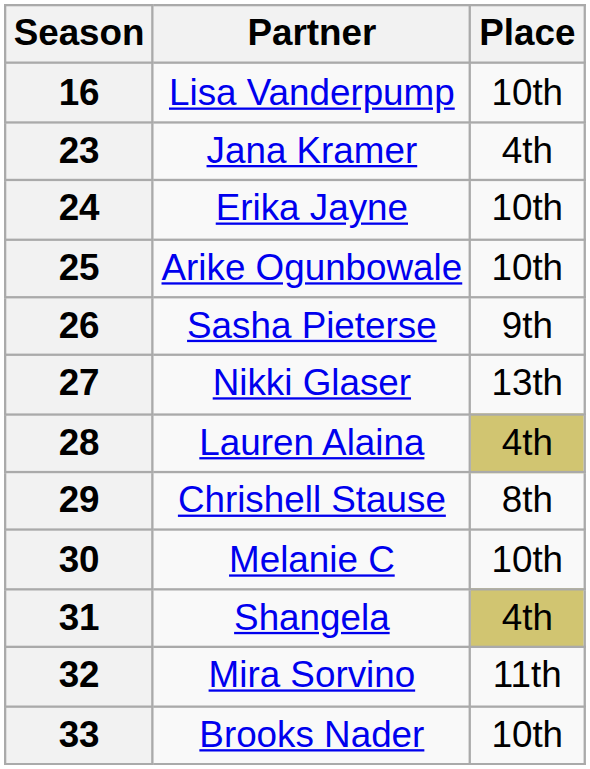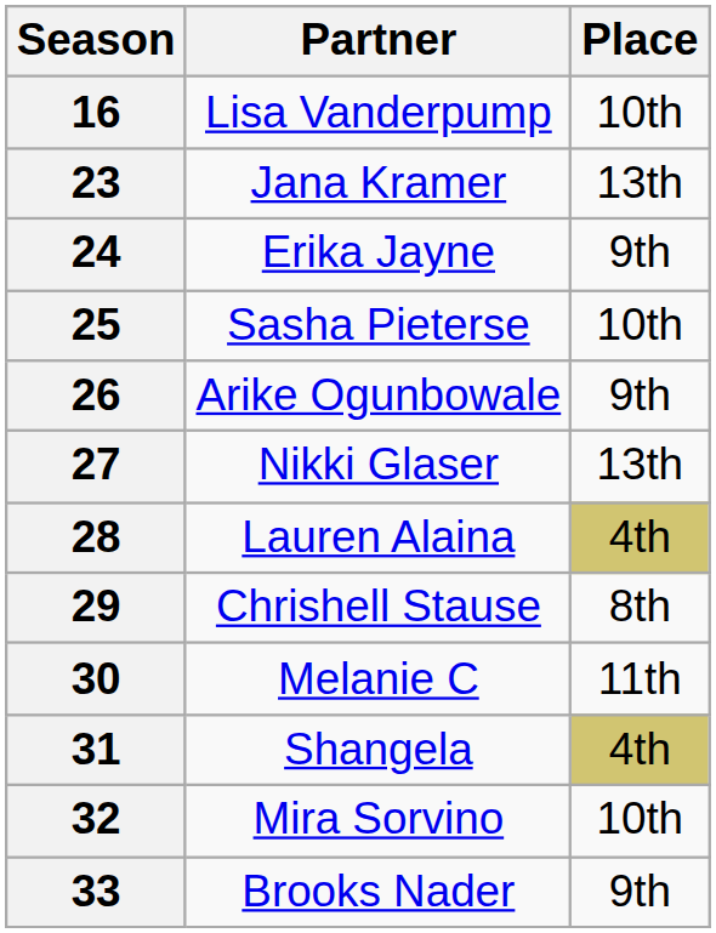23 | Place: 4th -> 13th
24 | Place: 10th -> 9th
25 | Partner: Arike Ogunbowale -> Sasha Pieterse
26 | Partner: Sasha Pieterse -> Arike Ogunbowale
30 | Place: 10th -> 11th
32 | Place: 11th -> 10th
33 | Place: 10th -> 9th
